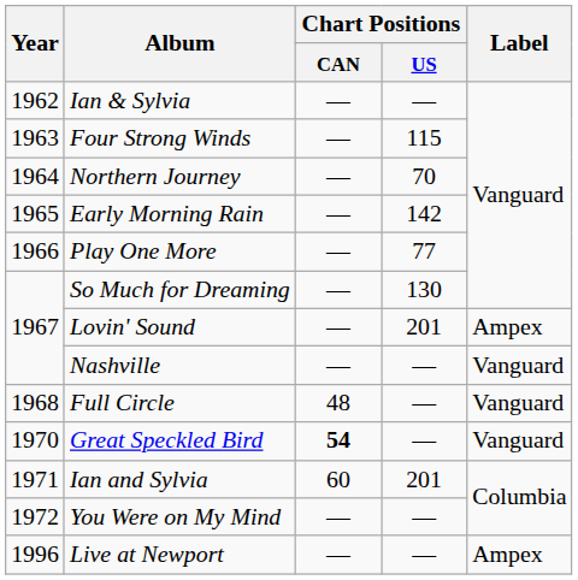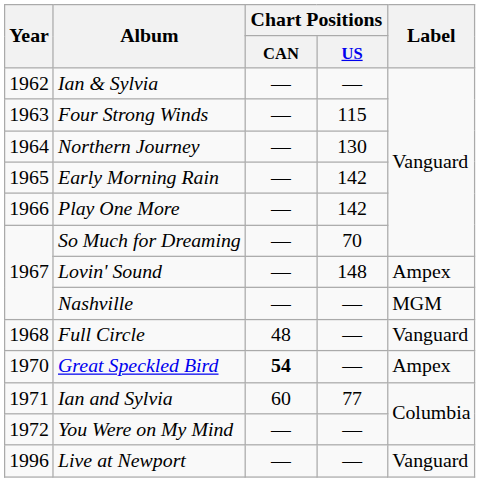Northern Journey | Chart Positions / US: 70 -> 130
Play One More | Chart Positions / US: 77 -> 142
So Much for Dreaming | Chart Positions / US: 130 -> 70
Lovin' Sound | Chart Positions / US: 201 -> 148
Nashville | Label: Vanguard -> MGM
Great Speckled Bird | Label: Vanguard -> Ampex
Ian and Sylvia | Chart Positions / US: 201 -> 77
Live at Newport | Label: Ampex -> Vanguard
